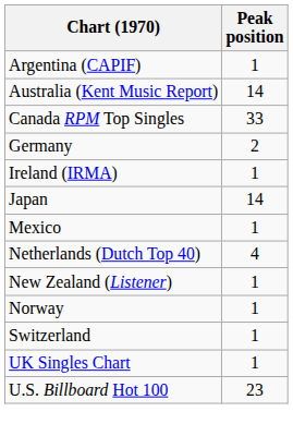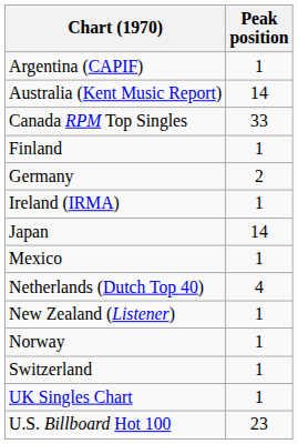+ row: Finland | 1
